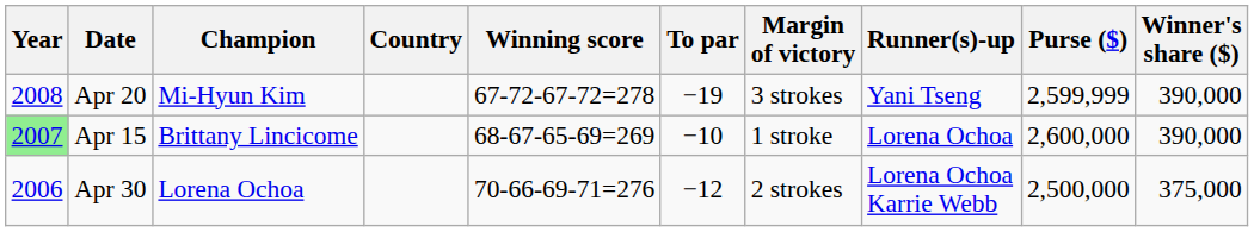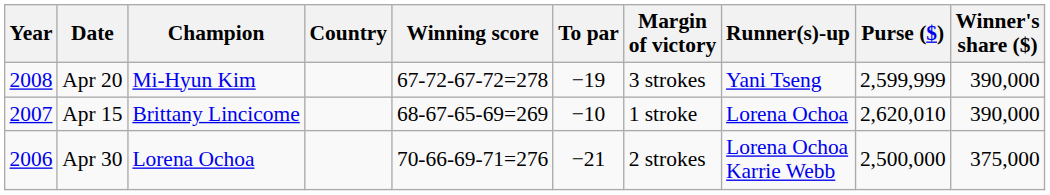Apr 15 | Year: lightgreen background -> no background
Apr 15 | Purse ($): 2,600,000 -> 2,620,010
Apr 30 | To par: −12 -> −21
